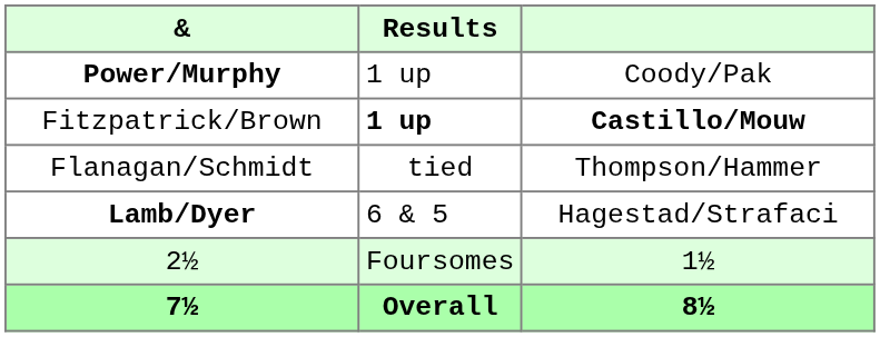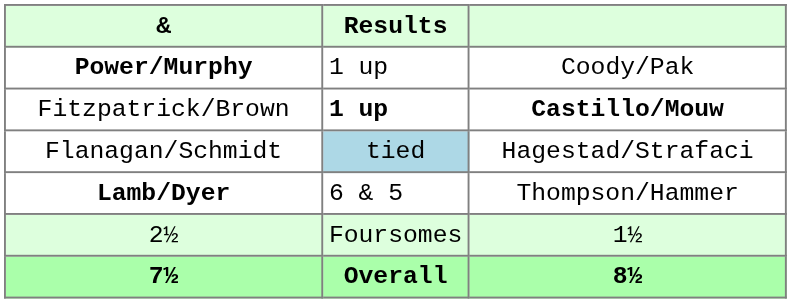Flanagan/Schmidt | Results: no background -> lightblue background
Flanagan/Schmidt | column 3: Thompson/Hammer -> Hagestad/Strafaci
Lamb/Dyer | column 3: Hagestad/Strafaci -> Thompson/Hammer
